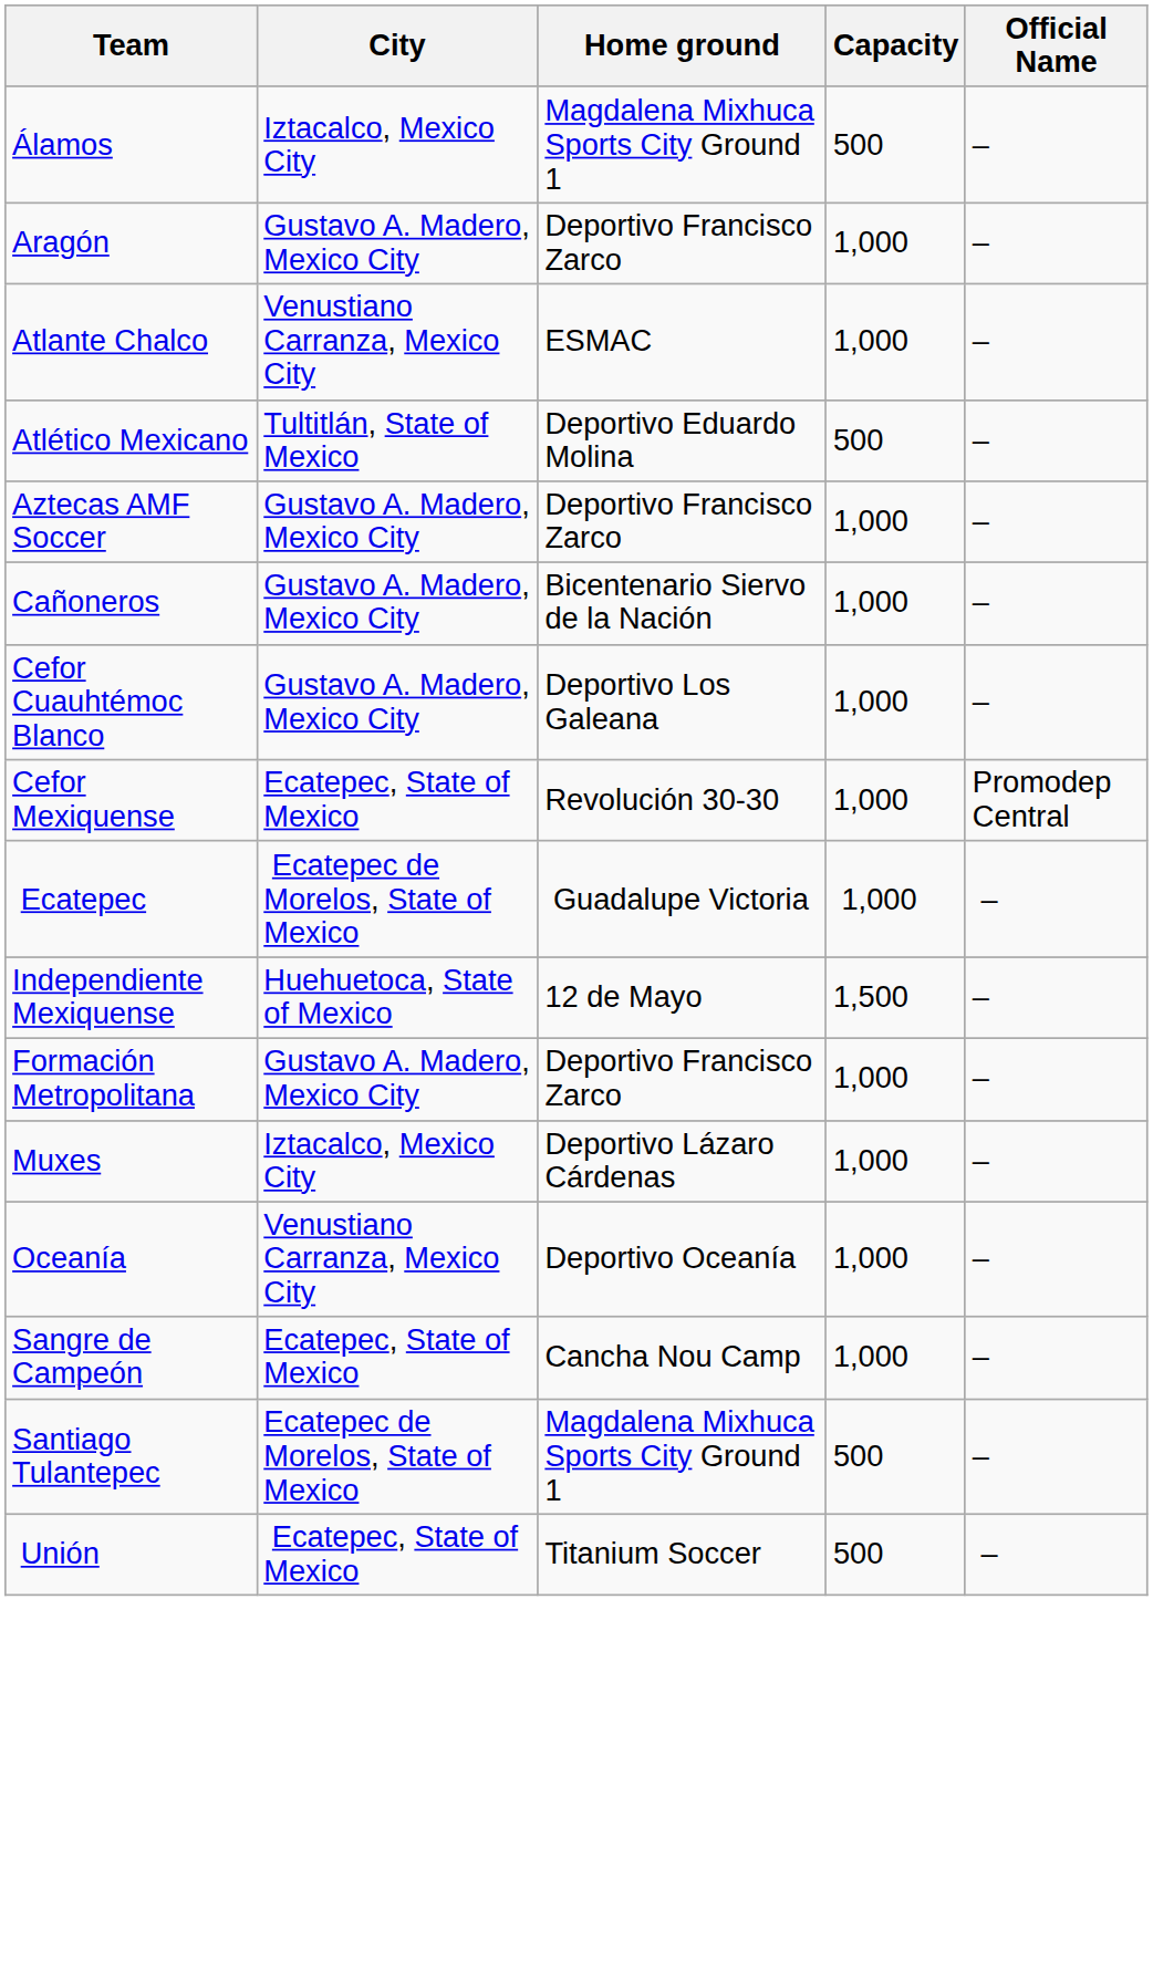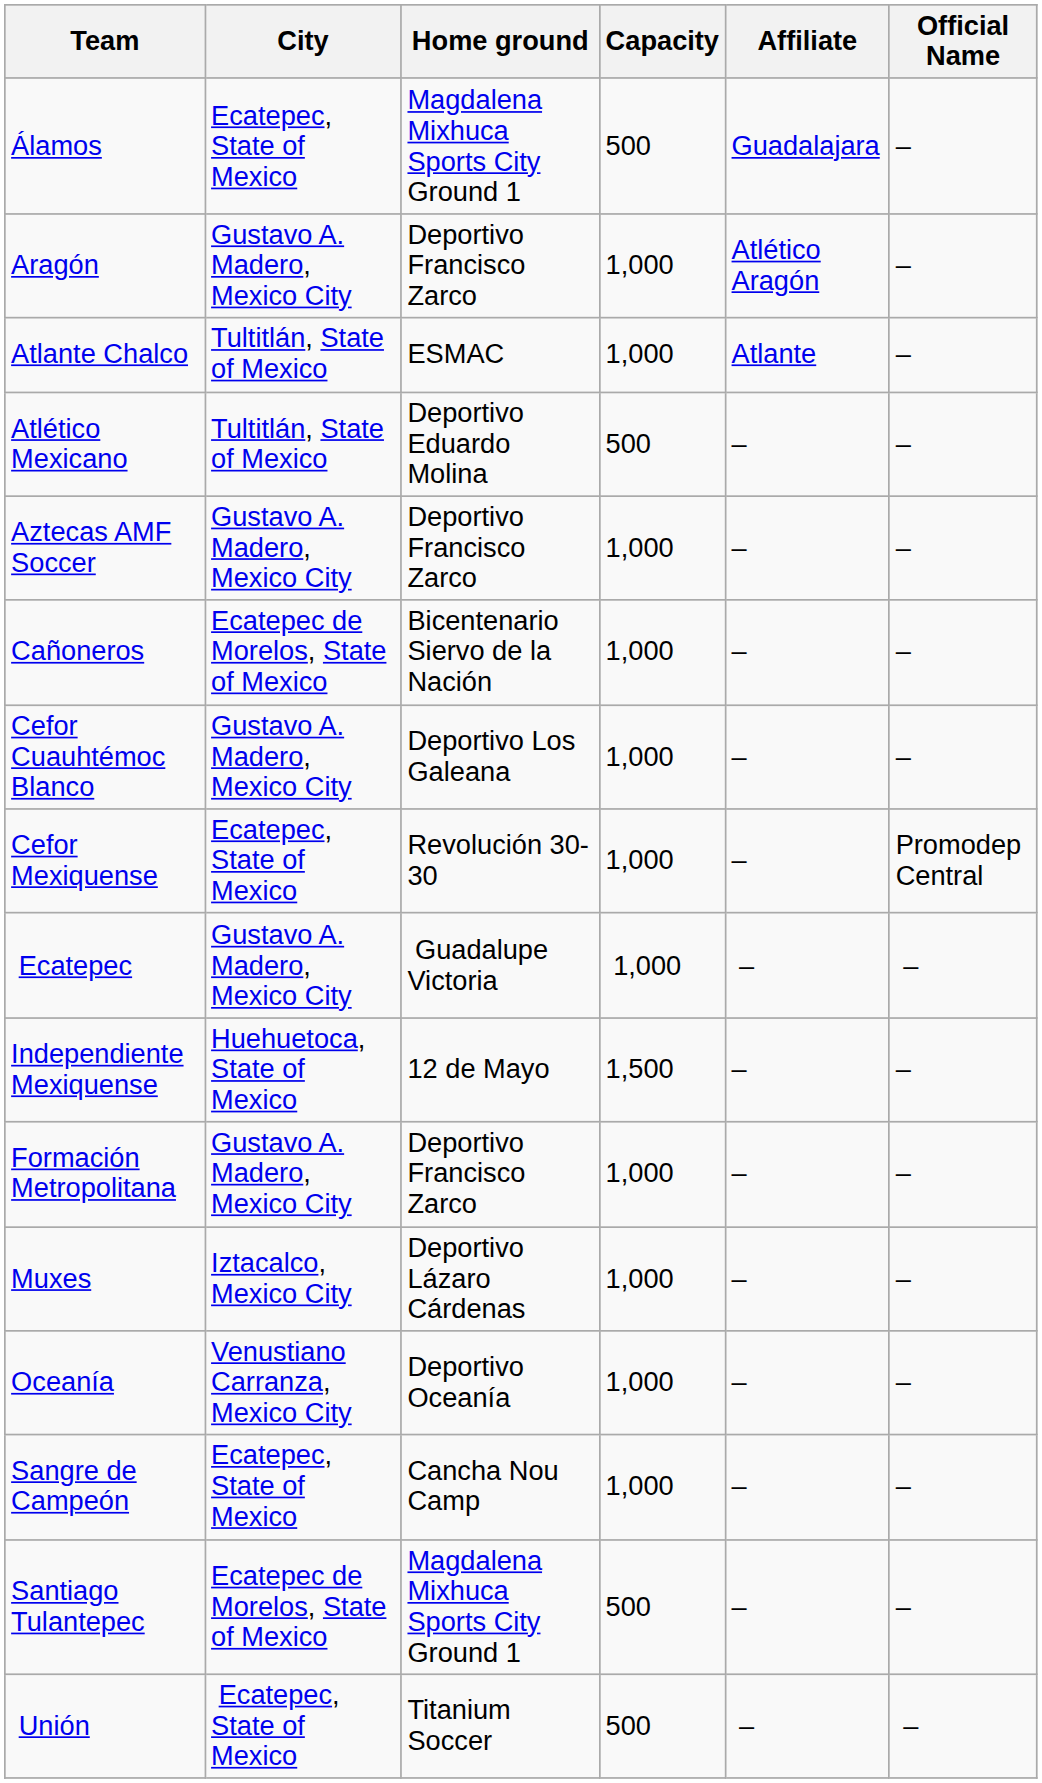+ column: Affiliate | Guadalajara | Atlético Aragón | Atlante | – | – | – | – | – | – | – | – | – | – | – | – | –
Álamos | City: Iztacalco, Mexico City -> Ecatepec, State of Mexico
Atlante Chalco | City: Venustiano Carranza, Mexico City -> Tultitlán, State of Mexico
Cañoneros | City: Gustavo A. Madero, Mexico City -> Ecatepec de Morelos, State of Mexico
Ecatepec | City: Ecatepec de Morelos, State of Mexico -> Gustavo A. Madero, Mexico City
